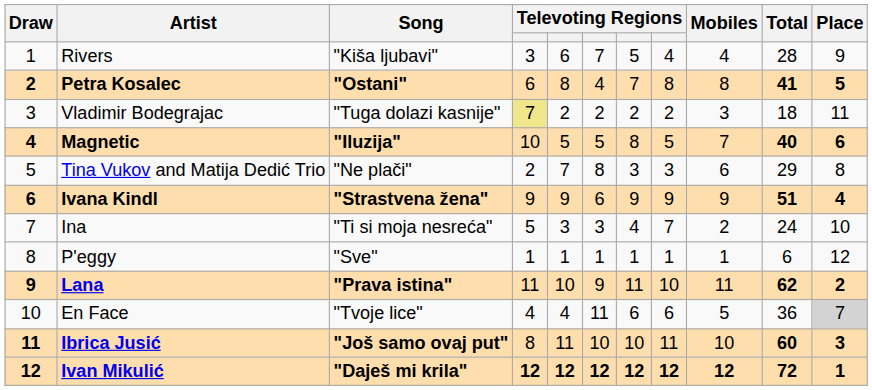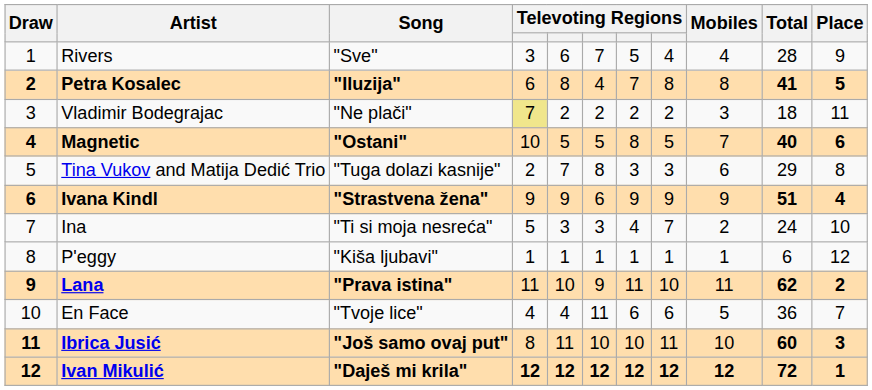Rivers | Song: "Kiša ljubavi" -> "Sve"
Petra Kosalec | Song: "Ostani" -> "Iluzija"
Vladimir Bodegrajac | Song: "Tuga dolazi kasnije" -> "Ne plači"
Magnetic | Song: "Iluzija" -> "Ostani"
Tina Vukov and Matija Dedić Trio | Song: "Ne plači" -> "Tuga dolazi kasnije"
P'eggy | Song: "Sve" -> "Kiša ljubavi"
En Face | Place: lightgrey background -> no background
